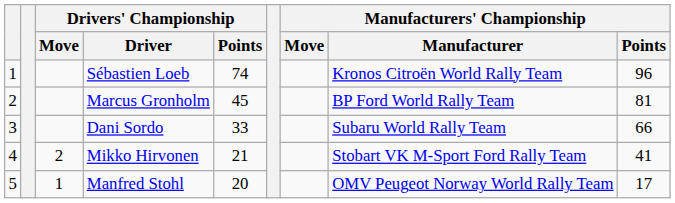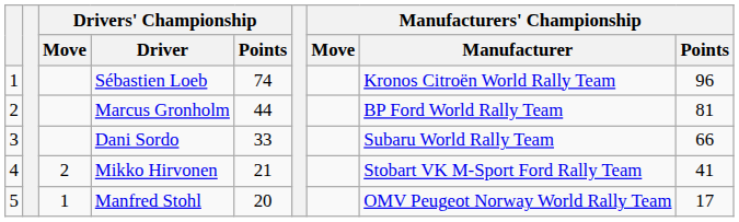Marcus Gronholm | Drivers' Championship / Points: 45 -> 44
